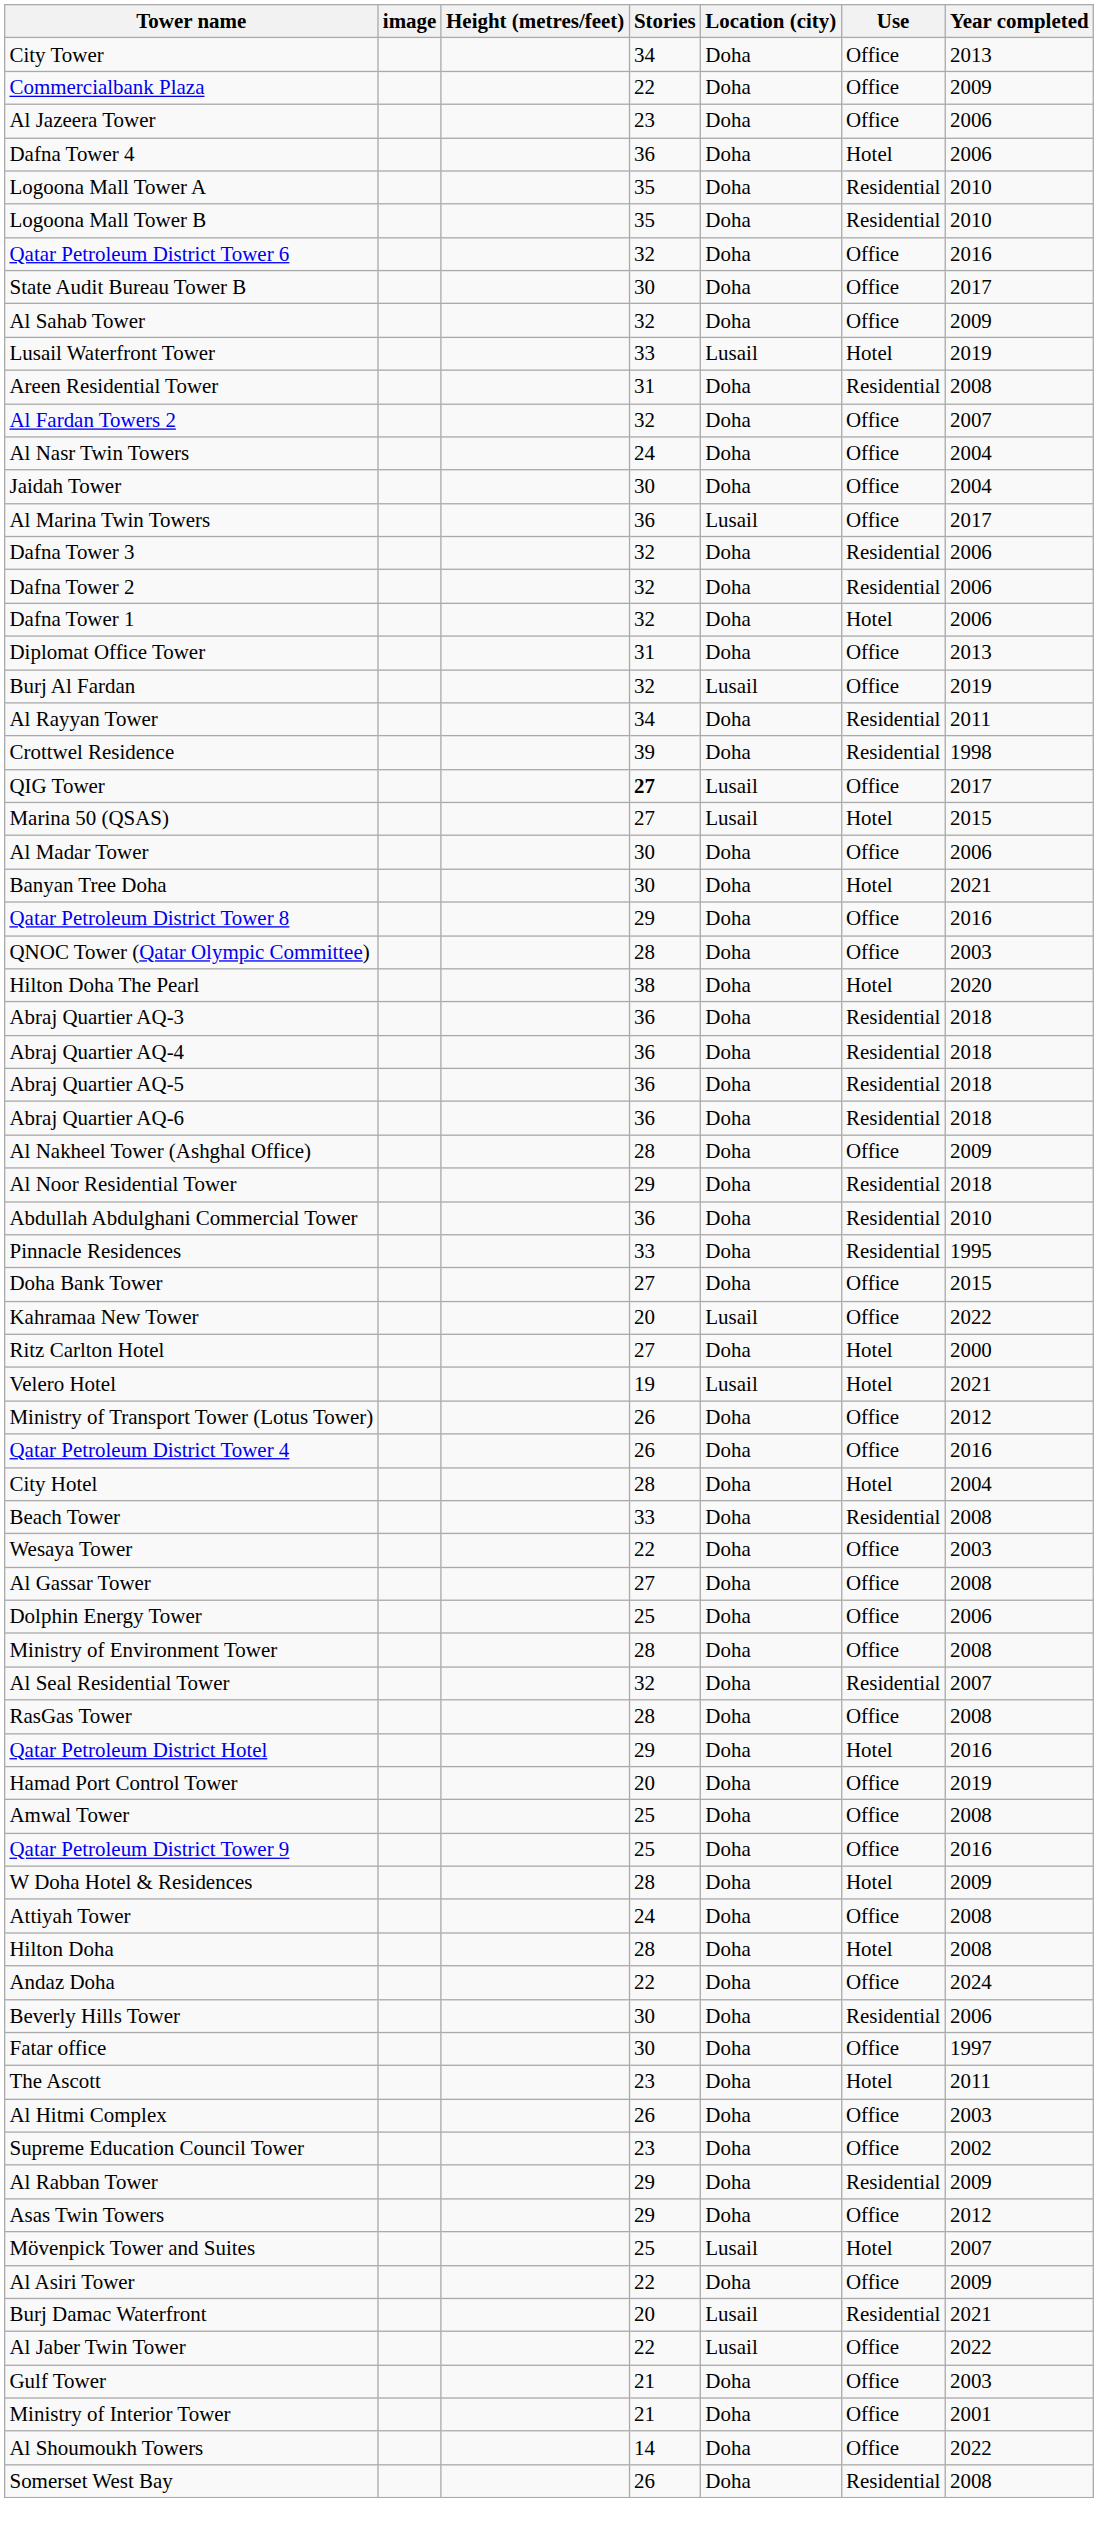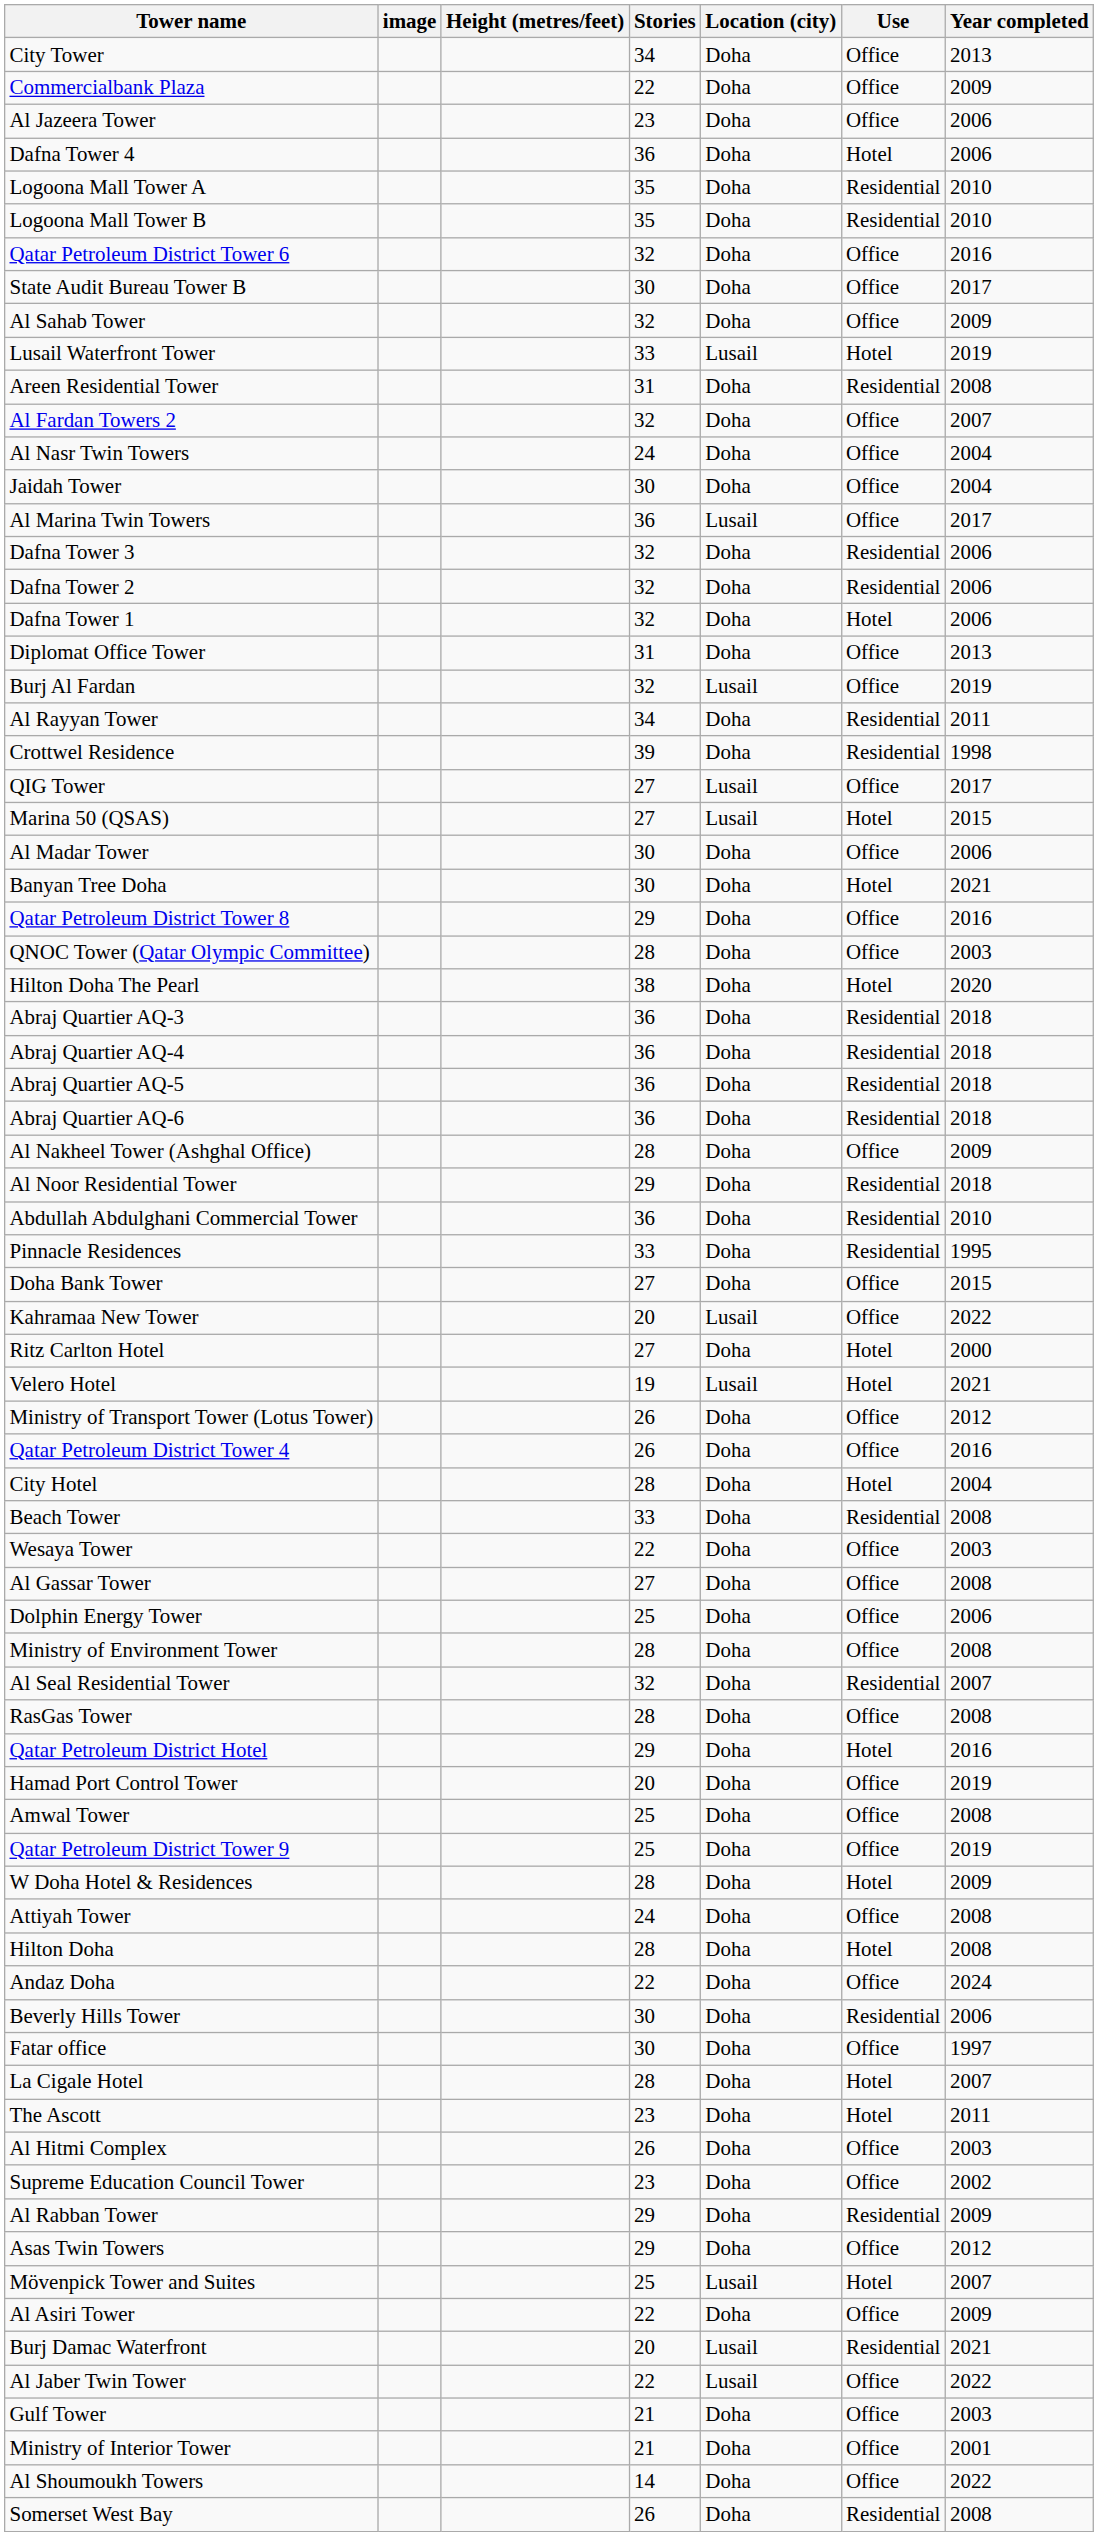QIG Tower | Stories: bold -> normal
Qatar Petroleum District Tower 9 | Year completed: 2016 -> 2019
+ row: La Cigale Hotel | 28 | Doha | Hotel | 2007
